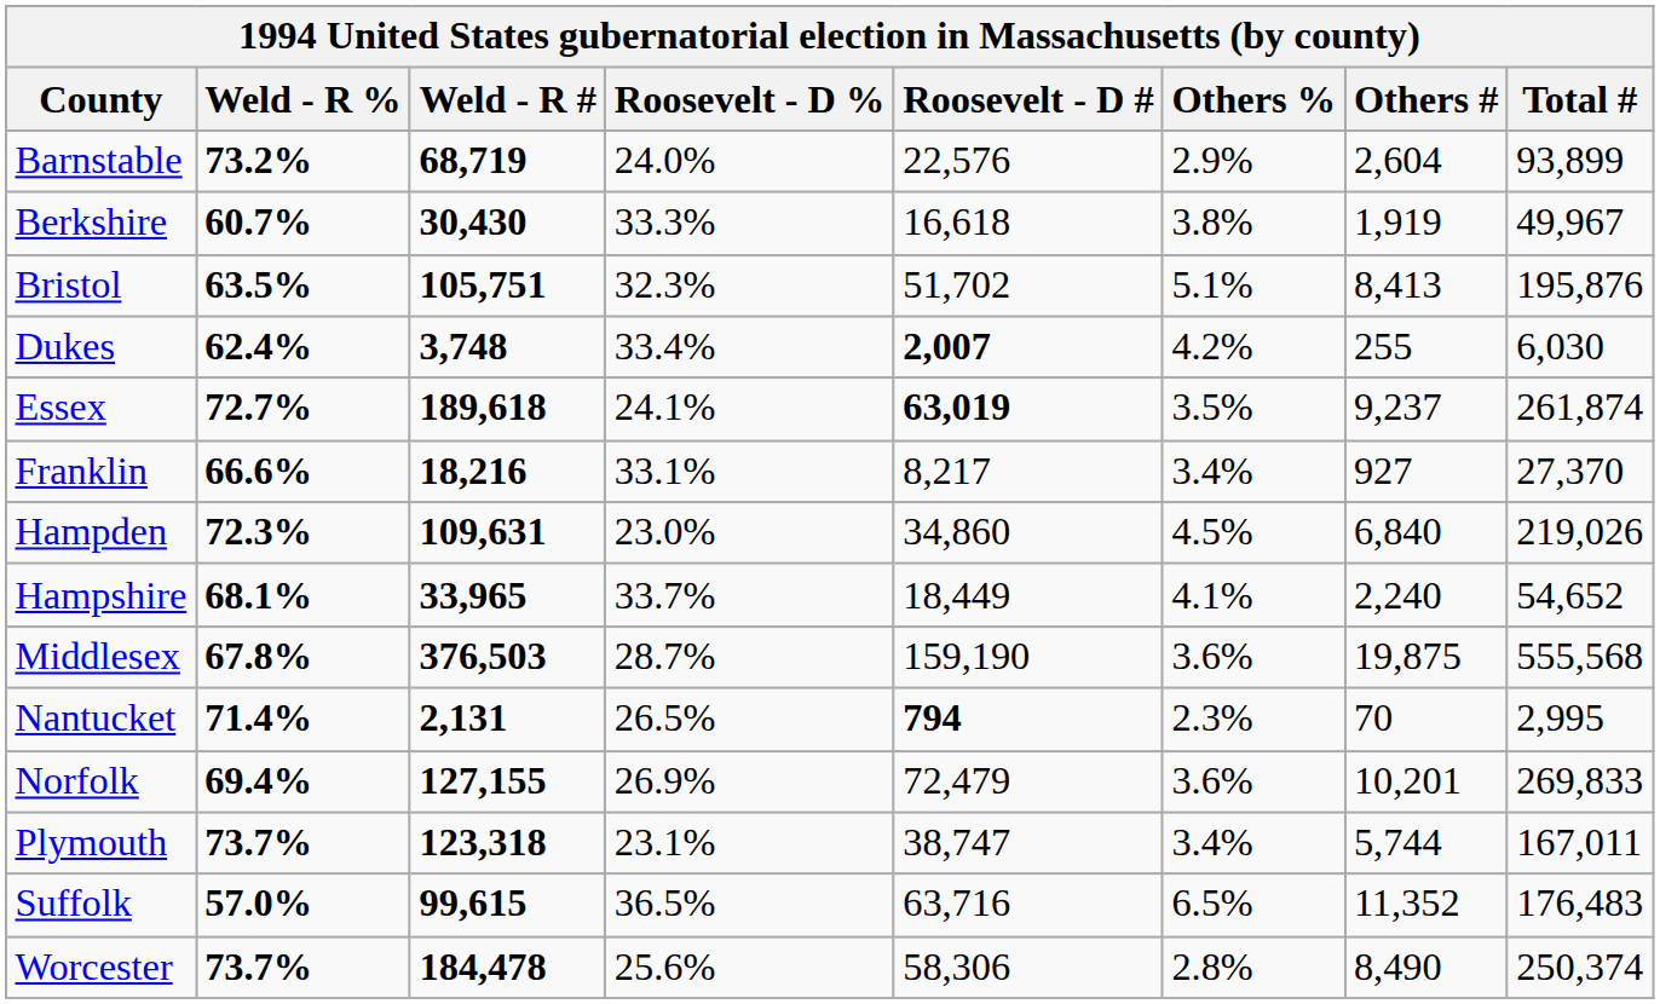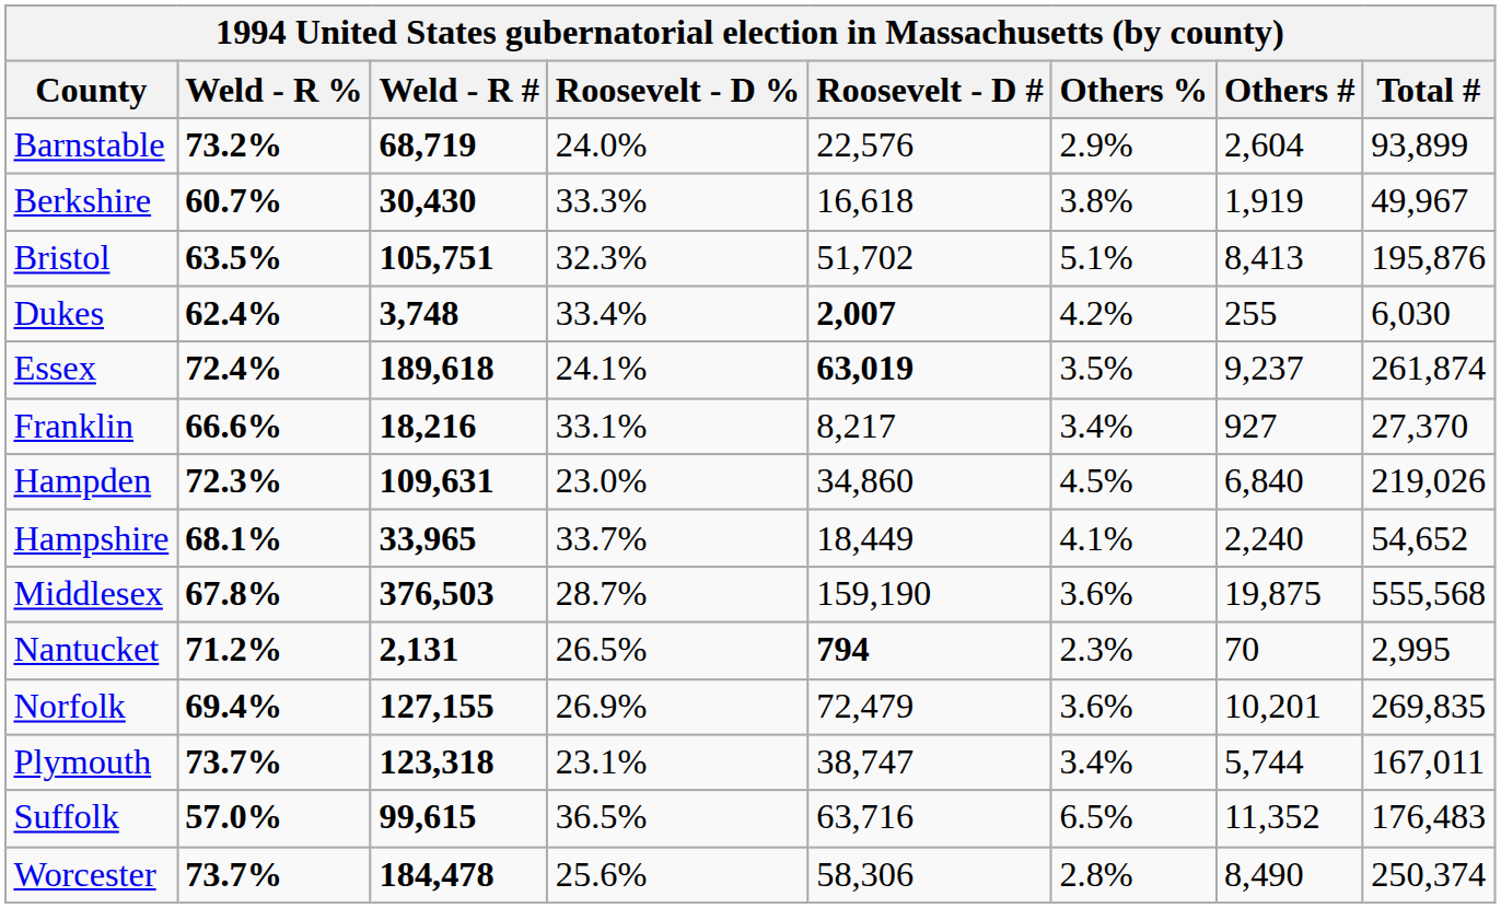Essex | Weld - R %: 72.7% -> 72.4%
Nantucket | Weld - R %: 71.4% -> 71.2%
Norfolk | Total #: 269,833 -> 269,835
